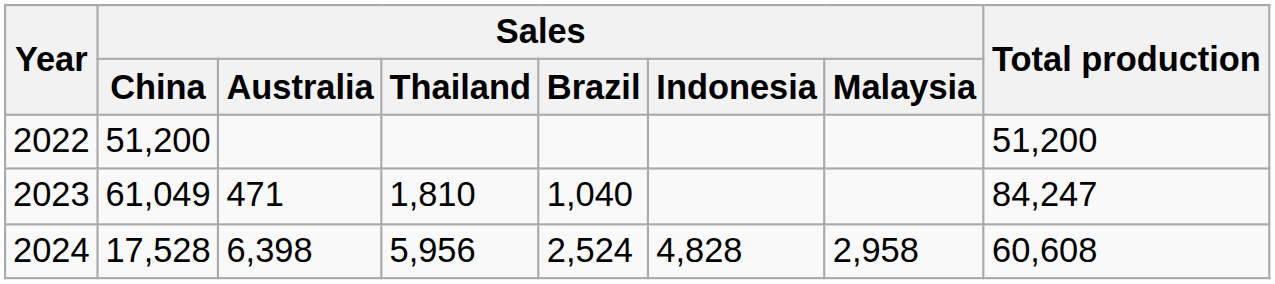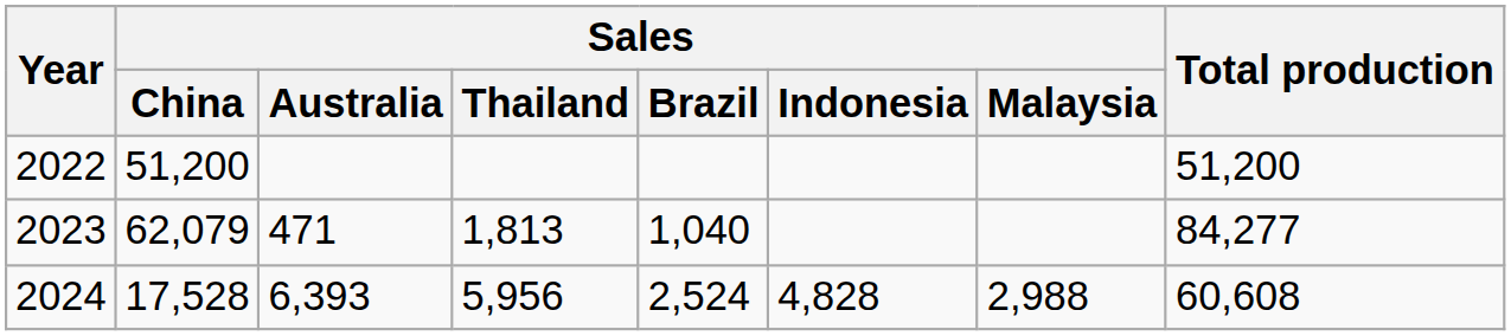2023 | Sales / China: 61,049 -> 62,079
2023 | Sales / Thailand: 1,810 -> 1,813
2023 | Total production: 84,247 -> 84,277
2024 | Sales / Australia: 6,398 -> 6,393
2024 | Sales / Malaysia: 2,958 -> 2,988
